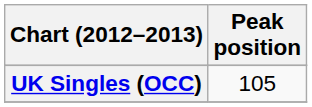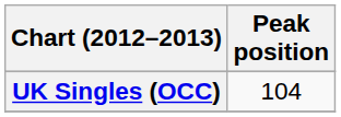UK Singles (OCC) | Peak position: 105 -> 104
